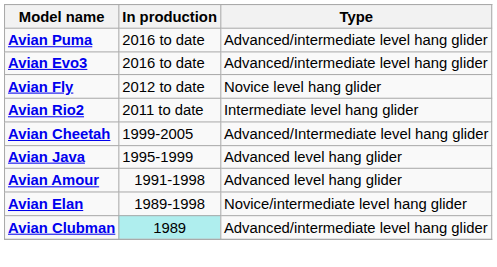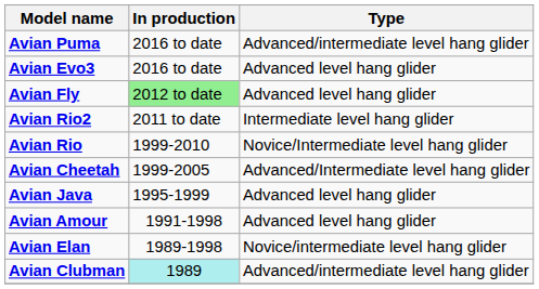Avian Evo3 | Type: Advanced/intermediate level hang glider -> Advanced level hang glider
Avian Fly | In production: no background -> lightgreen background
Avian Fly | Type: Novice level hang glider -> Advanced level hang glider
+ row: Avian Rio | 1999-2010 | Novice/Intermediate level hang glider
